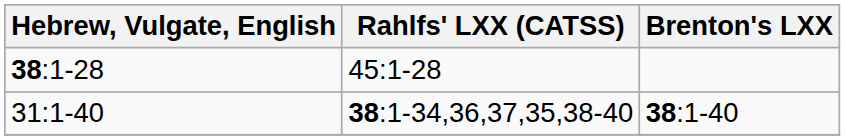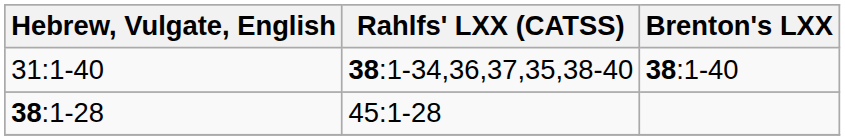rows swapped: 38:1-28 <-> 31:1-40
